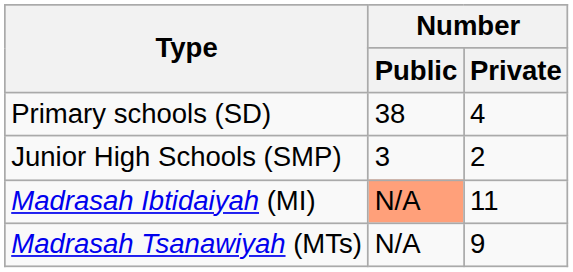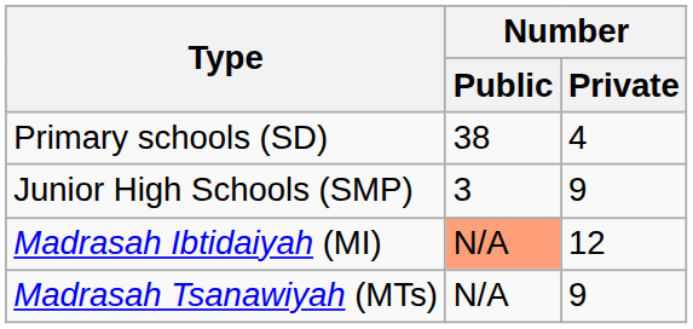Junior High Schools (SMP) | Number / Private: 2 -> 9
Madrasah Ibtidaiyah (MI) | Number / Private: 11 -> 12
